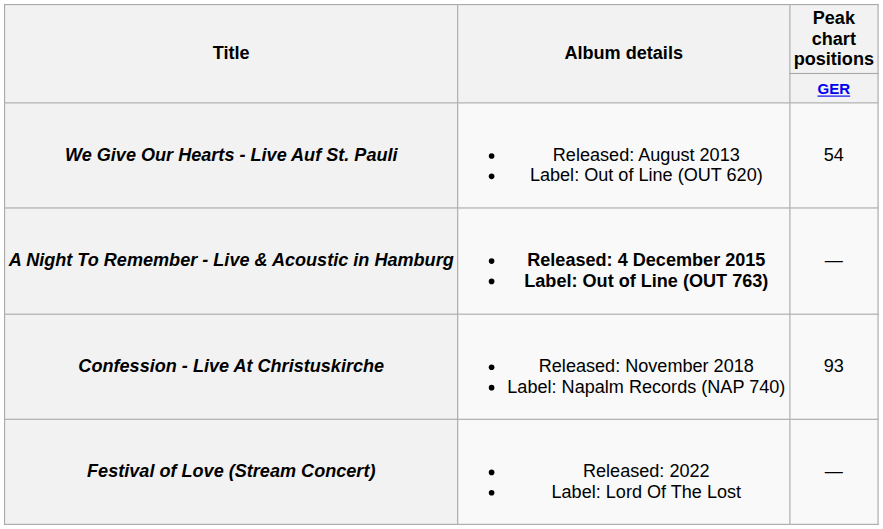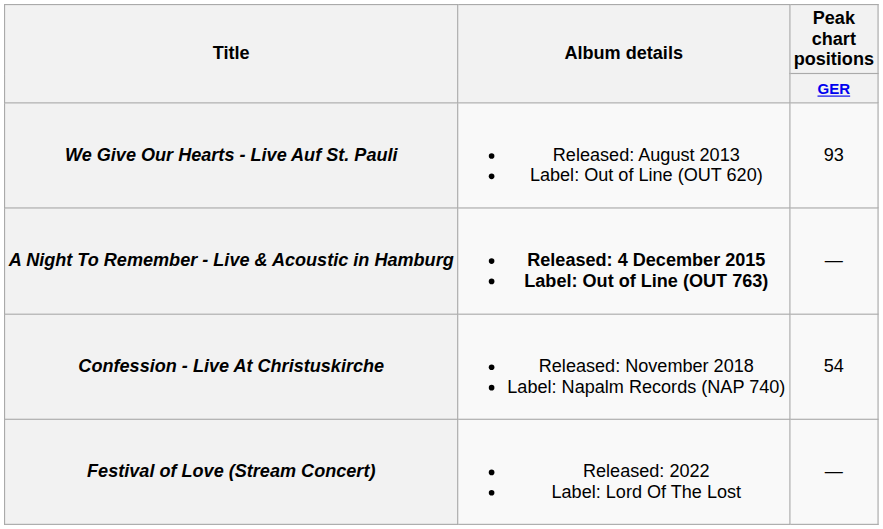We Give Our Hearts - Live Auf St. Pauli | Peak chart positions / GER: 54 -> 93
Confession - Live At Christuskirche | Peak chart positions / GER: 93 -> 54
